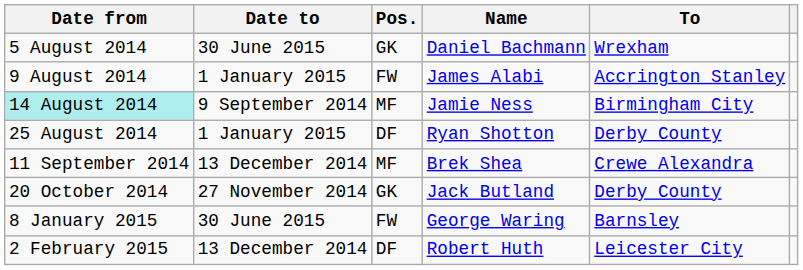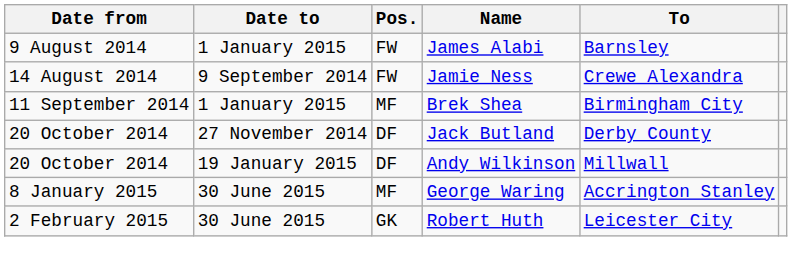- row: 5 August 2014 | 30 June 2015 | GK | Daniel Bachmann | Wrexham
James Alabi | To: Accrington Stanley -> Barnsley
Jamie Ness | Date from: paleturquoise background -> no background
Jamie Ness | Pos.: MF -> FW
Jamie Ness | To: Birmingham City -> Crewe Alexandra
- row: 25 August 2014 | 1 January 2015 | DF | Ryan Shotton | Derby County
Brek Shea | Date to: 13 December 2014 -> 1 January 2015
Brek Shea | To: Crewe Alexandra -> Birmingham City
Jack Butland | Pos.: GK -> DF
+ row: 20 October 2014 | 19 January 2015 | DF | Andy Wilkinson | Millwall
George Waring | Pos.: FW -> MF
George Waring | To: Barnsley -> Accrington Stanley
Robert Huth | Date to: 13 December 2014 -> 30 June 2015
Robert Huth | Pos.: DF -> GK
